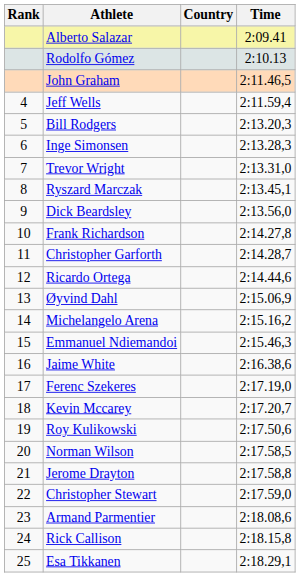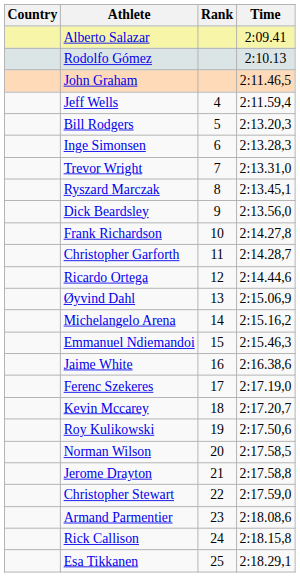columns swapped: Rank <-> Country
